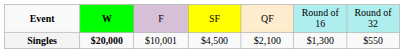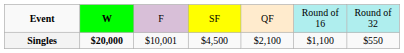Singles | column 6: $1,300 -> $1,100
